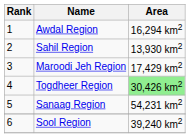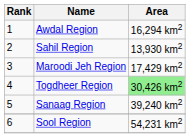Sanaag Region | Area: 54,231 km2 -> 39,240 km2
Sool Region | Area: 39,240 km2 -> 54,231 km2
